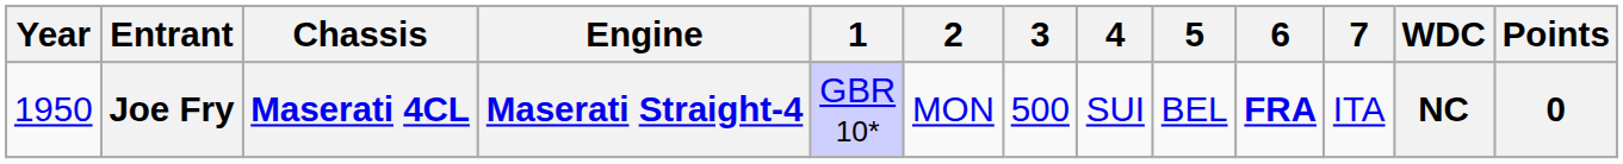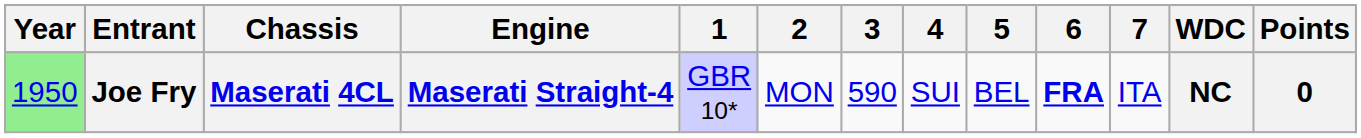Joe Fry | Year: no background -> lightgreen background
Joe Fry | 3: 500 -> 590
